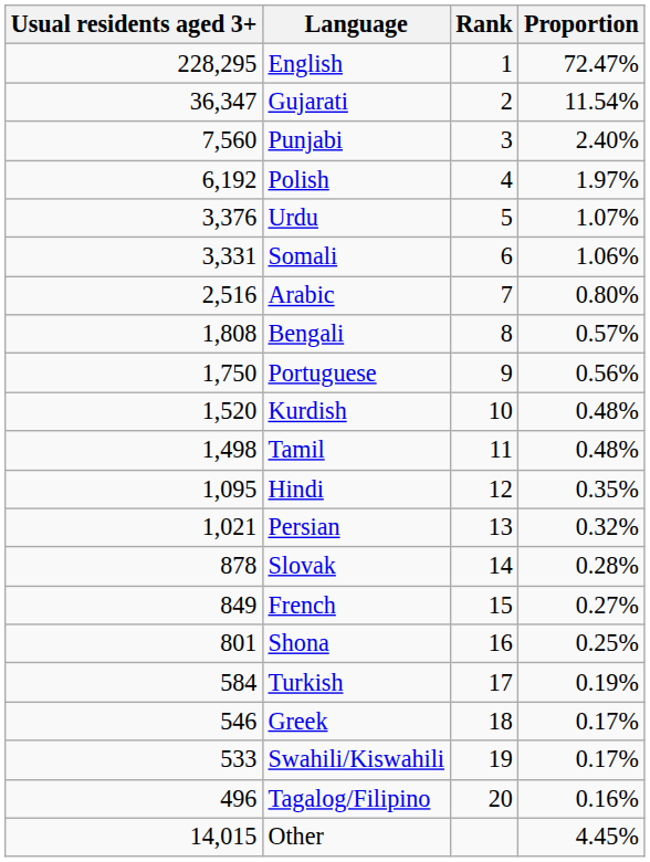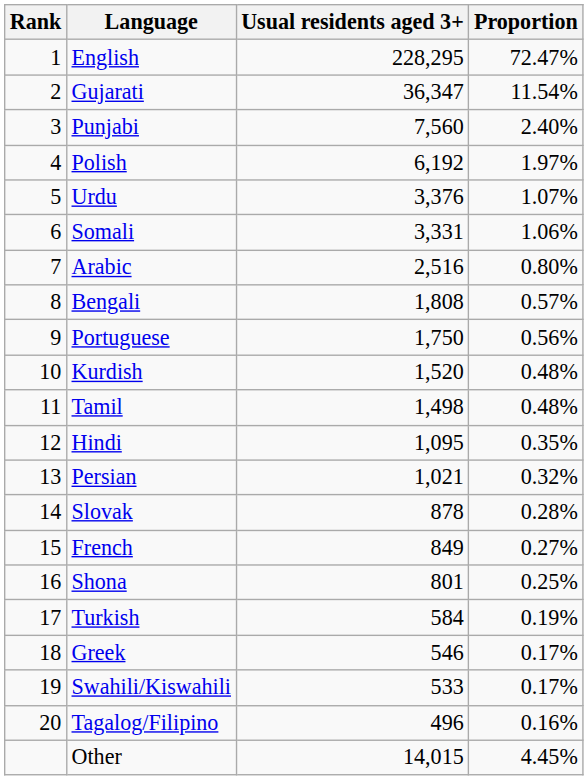columns swapped: Rank <-> Usual residents aged 3+
